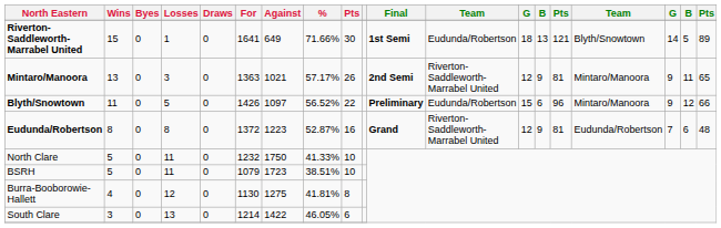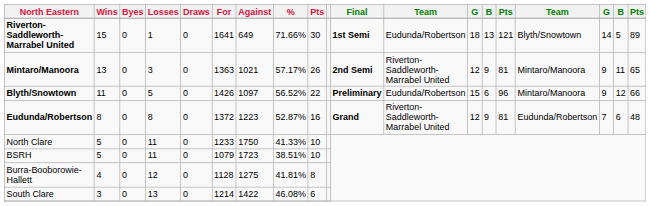North Clare | For: 1232 -> 1233
Burra-Booborowie-Hallett | For: 1130 -> 1128
South Clare | %: 46.05% -> 46.08%
